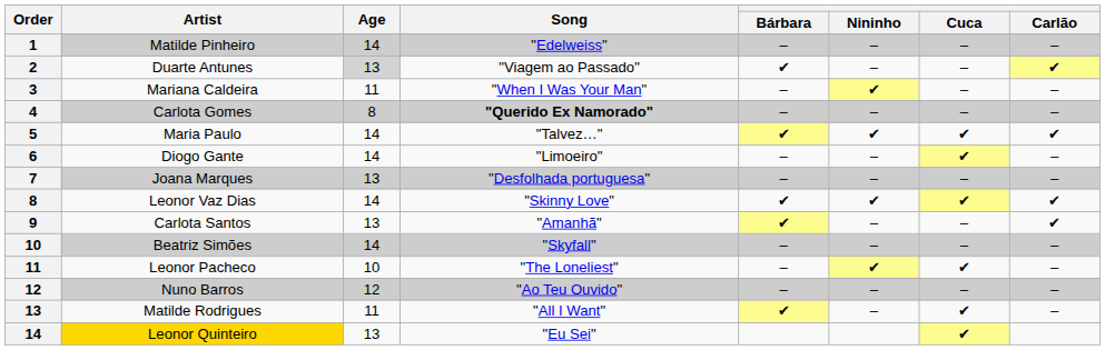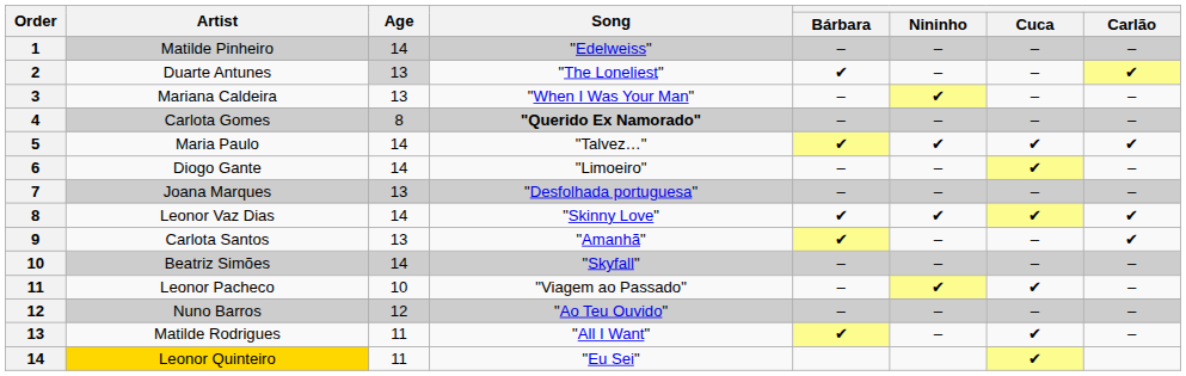Duarte Antunes | Song: "Viagem ao Passado" -> "The Loneliest"
Mariana Caldeira | Age: 11 -> 13
Leonor Pacheco | Song: "The Loneliest" -> "Viagem ao Passado"
Leonor Quinteiro | Age: 13 -> 11
